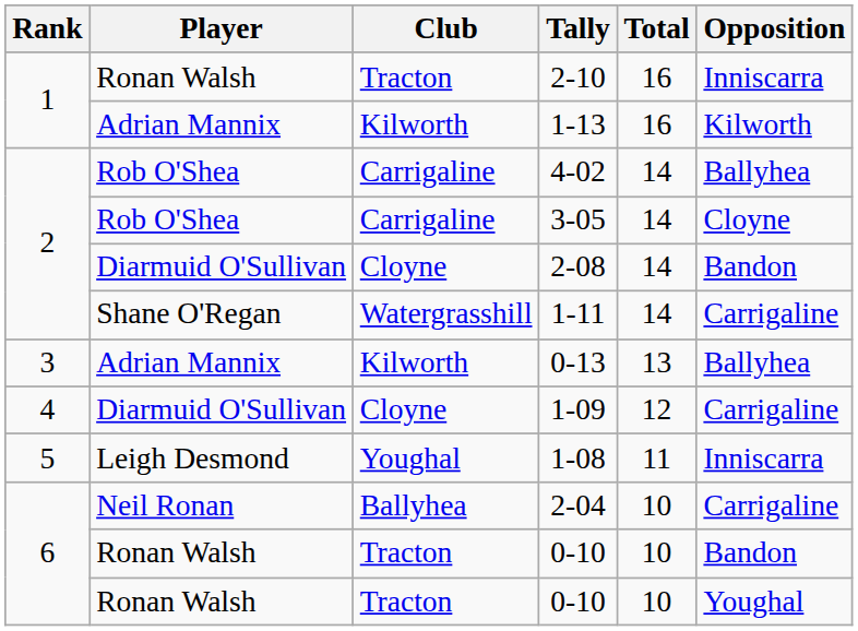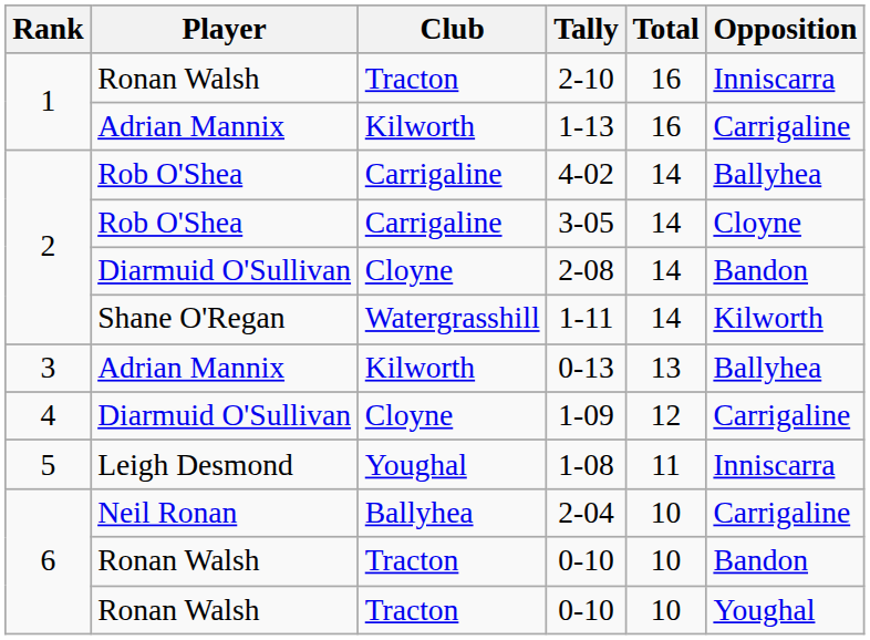1-13 | Opposition: Kilworth -> Carrigaline
1-11 | Opposition: Carrigaline -> Kilworth
